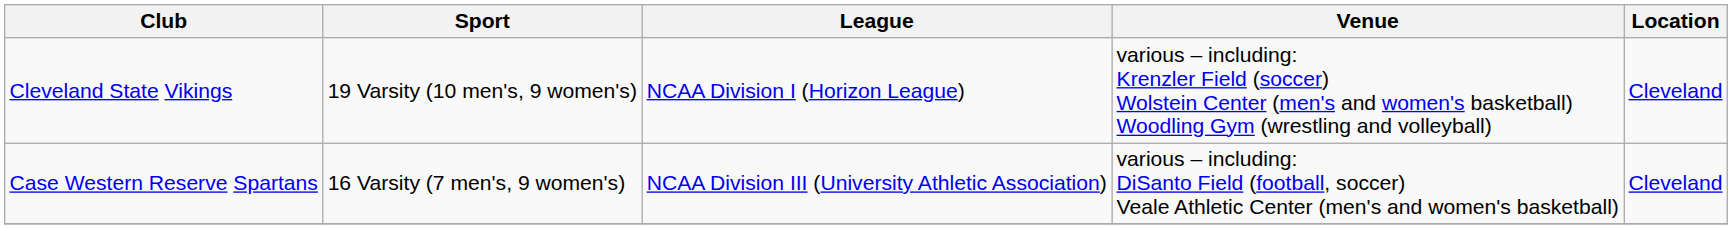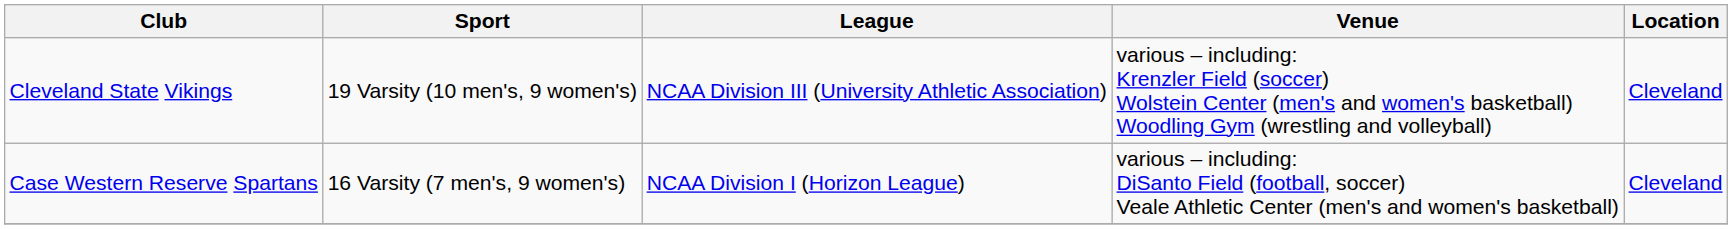Cleveland State Vikings | League: NCAA Division I (Horizon League) -> NCAA Division III (University Athletic Association)
Case Western Reserve Spartans | League: NCAA Division III (University Athletic Association) -> NCAA Division I (Horizon League)
